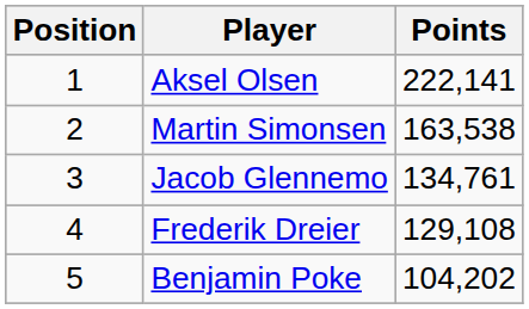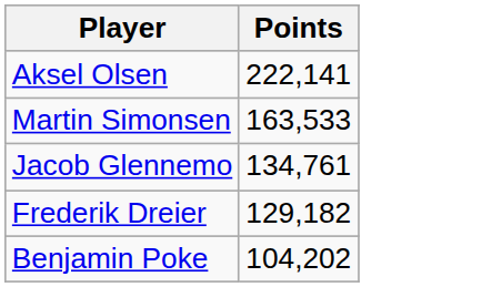- column: Position | 1 | 2 | 3 | 4 | 5
Martin Simonsen | Points: 163,538 -> 163,533
Frederik Dreier | Points: 129,108 -> 129,182
